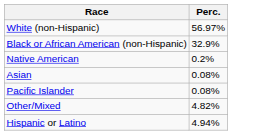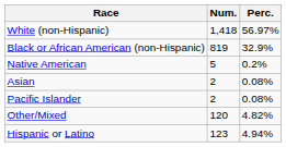+ column: Num. | 1,418 | 819 | 5 | 2 | 2 | 120 | 123
